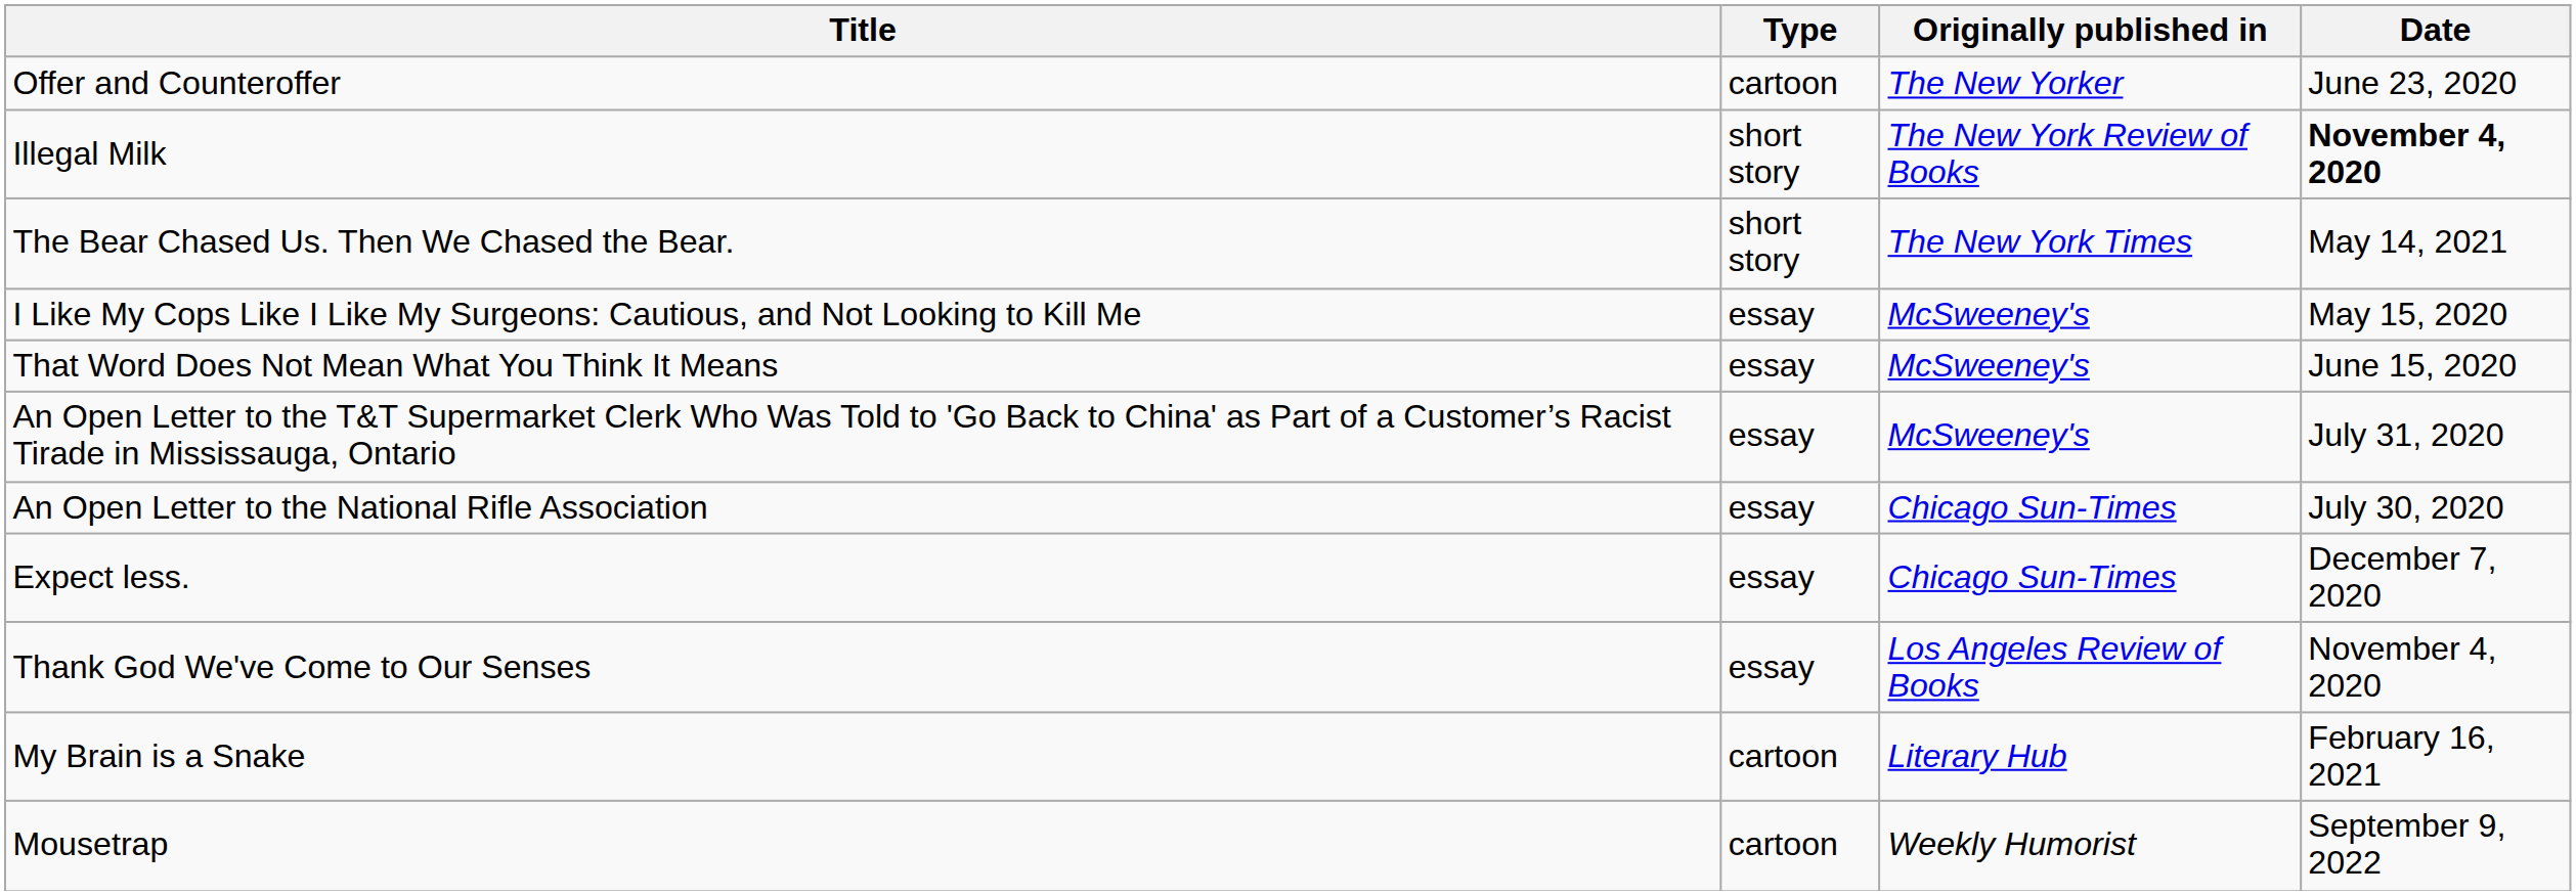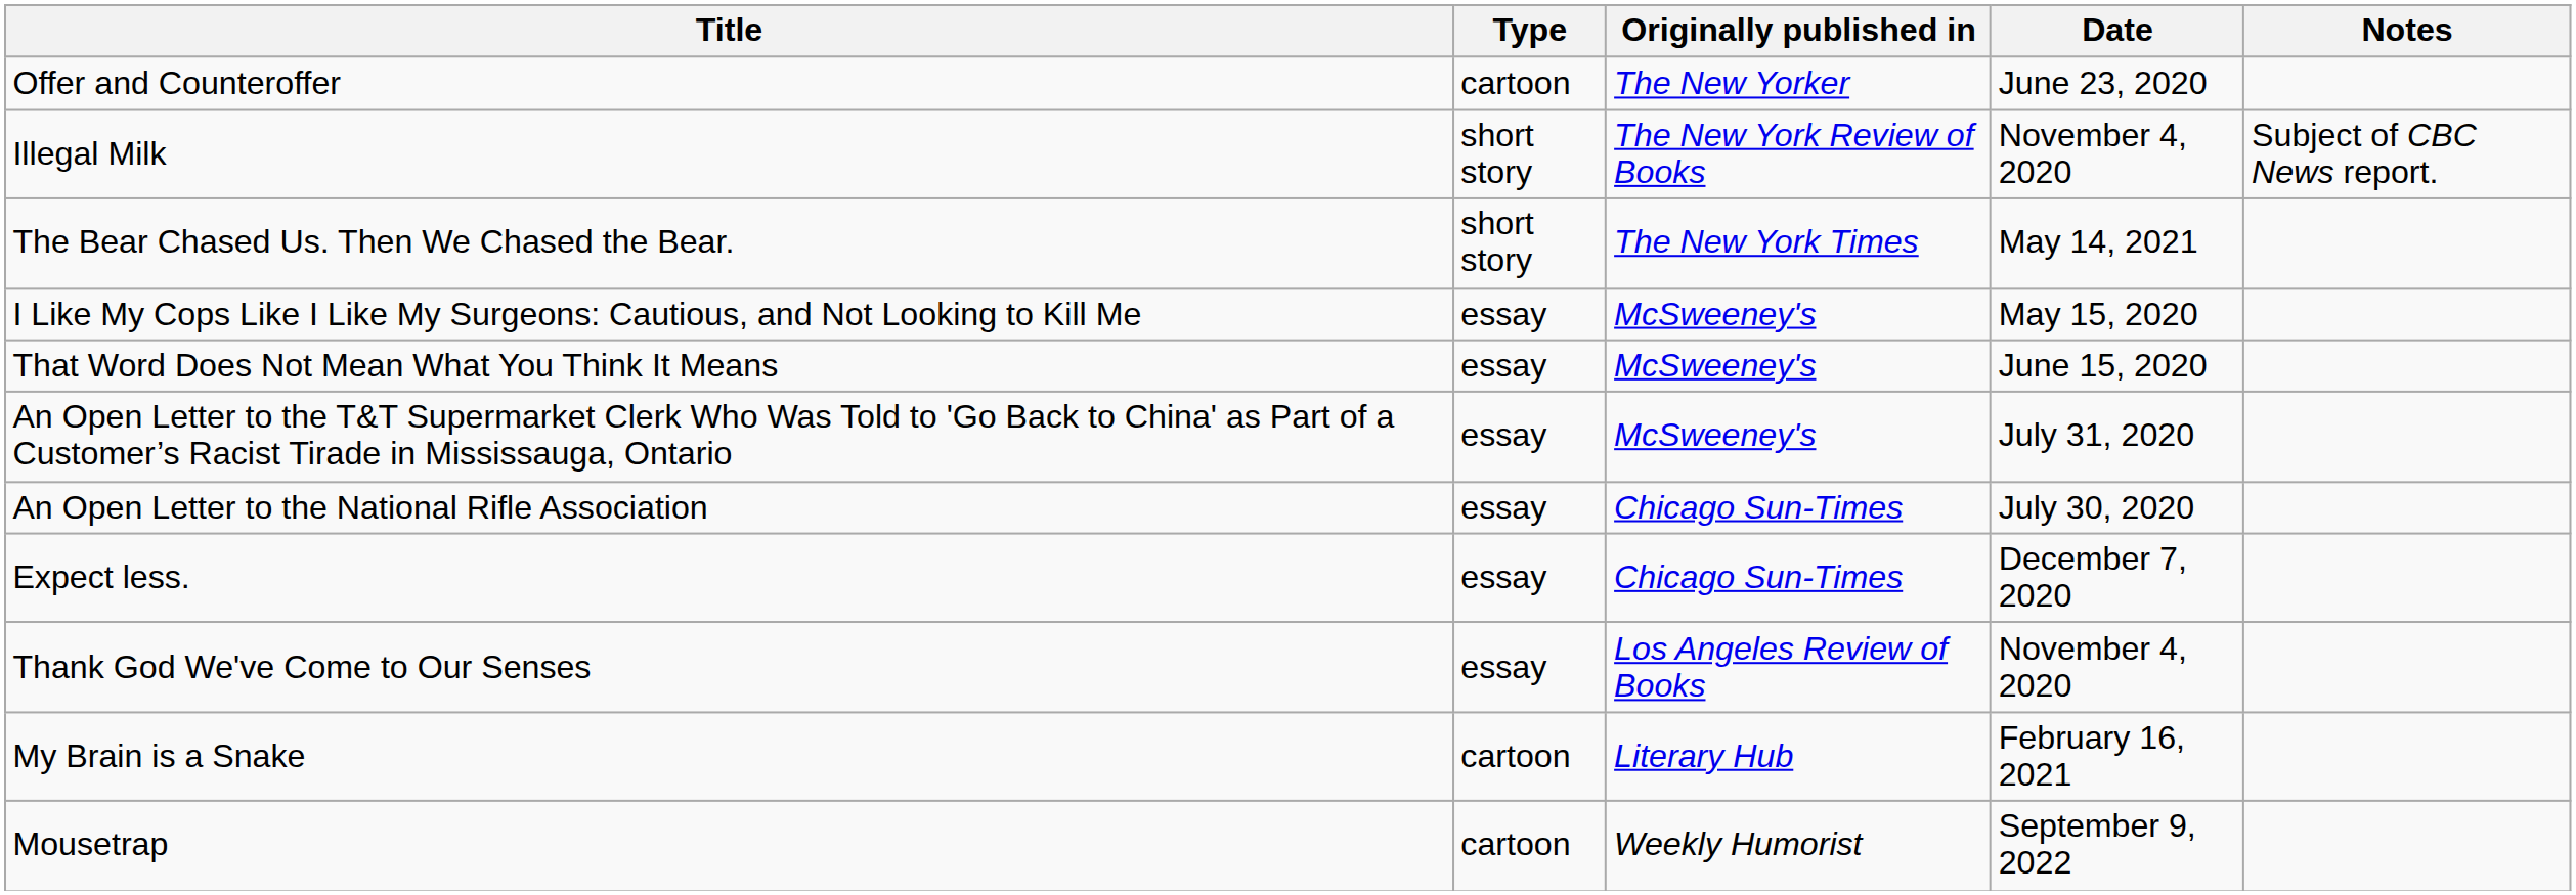+ column: Notes | Subject of CBC News report.
Illegal Milk | Date: bold -> normal
